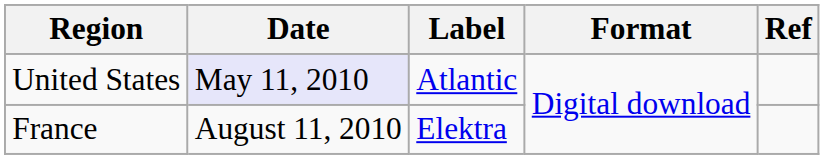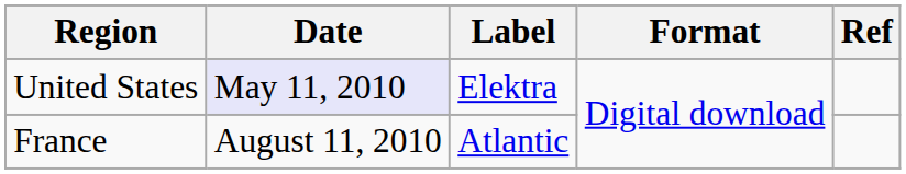United States | Label: Atlantic -> Elektra
France | Label: Elektra -> Atlantic
